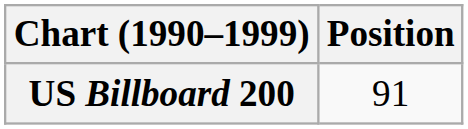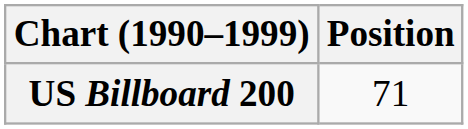US Billboard 200 | Position: 91 -> 71
